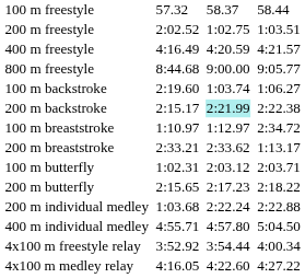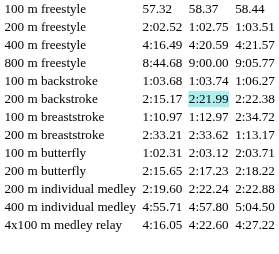100 m backstroke | column 3: 2:19.60 -> 1:03.68
200 m individual medley | column 3: 1:03.68 -> 2:19.60
- row: 4x100 m freestyle relay | 3:52.92 | 3:54.44 | 4:00.34
